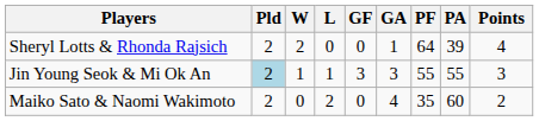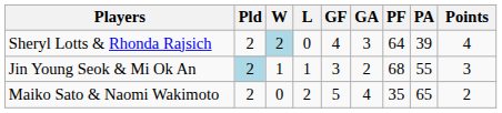Sheryl Lotts & Rhonda Rajsich | W: no background -> lightblue background
Sheryl Lotts & Rhonda Rajsich | GF: 0 -> 4
Sheryl Lotts & Rhonda Rajsich | GA: 1 -> 3
Jin Young Seok & Mi Ok An | GA: 3 -> 2
Jin Young Seok & Mi Ok An | PF: 55 -> 68
Maiko Sato & Naomi Wakimoto | GF: 0 -> 5
Maiko Sato & Naomi Wakimoto | PA: 60 -> 65
